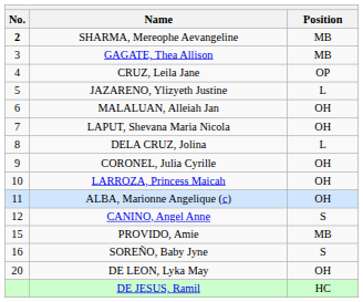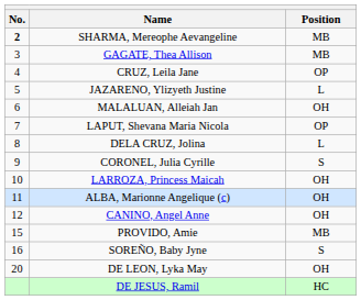LAPUT, Shevana Maria Nicola | Position: OH -> OP
CORONEL, Julia Cyrille | Position: OH -> S
CANINO, Angel Anne | Position: S -> OH
